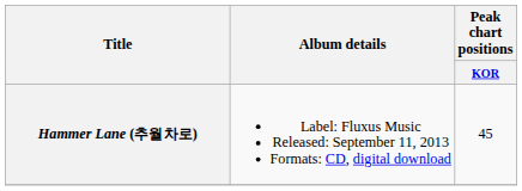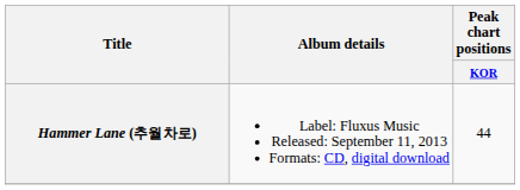Hammer Lane (추월차로) | Peak chart positions / KOR: 45 -> 44
